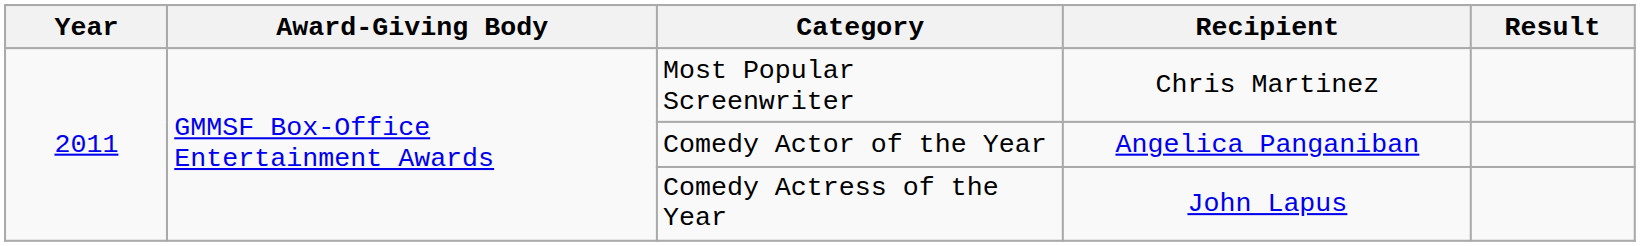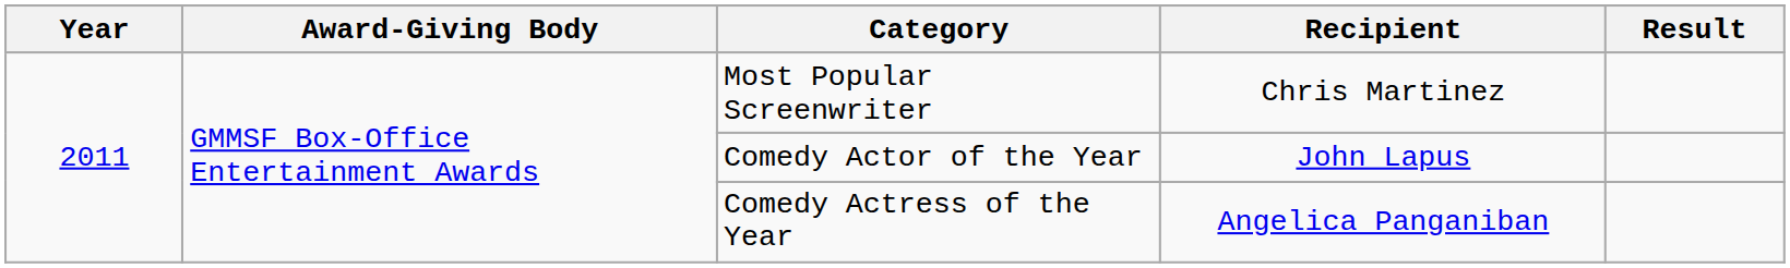Comedy Actor of the Year | Recipient: Angelica Panganiban -> John Lapus
Comedy Actress of the Year | Recipient: John Lapus -> Angelica Panganiban
